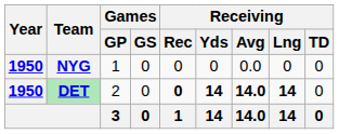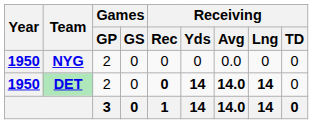NYG | Games / GP: 1 -> 2
